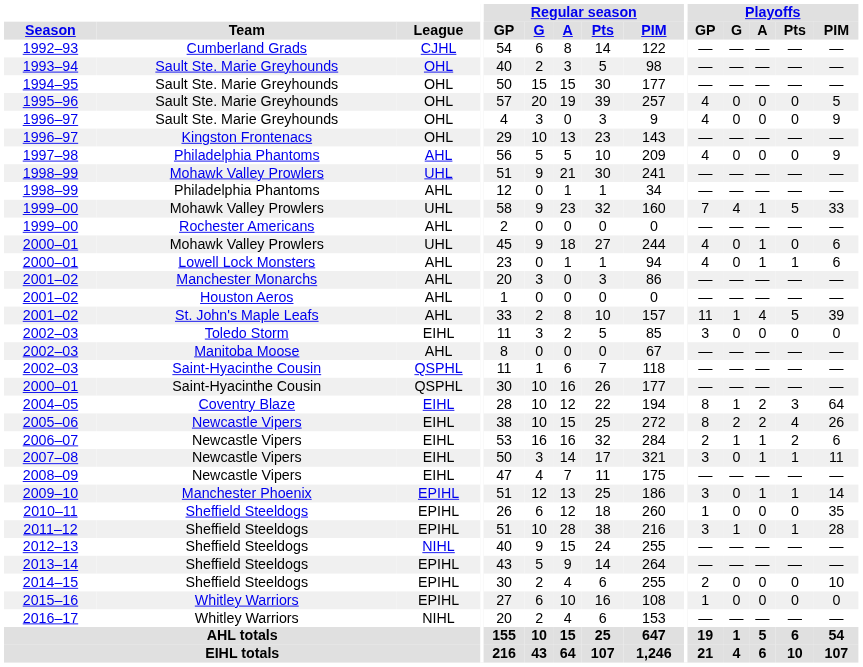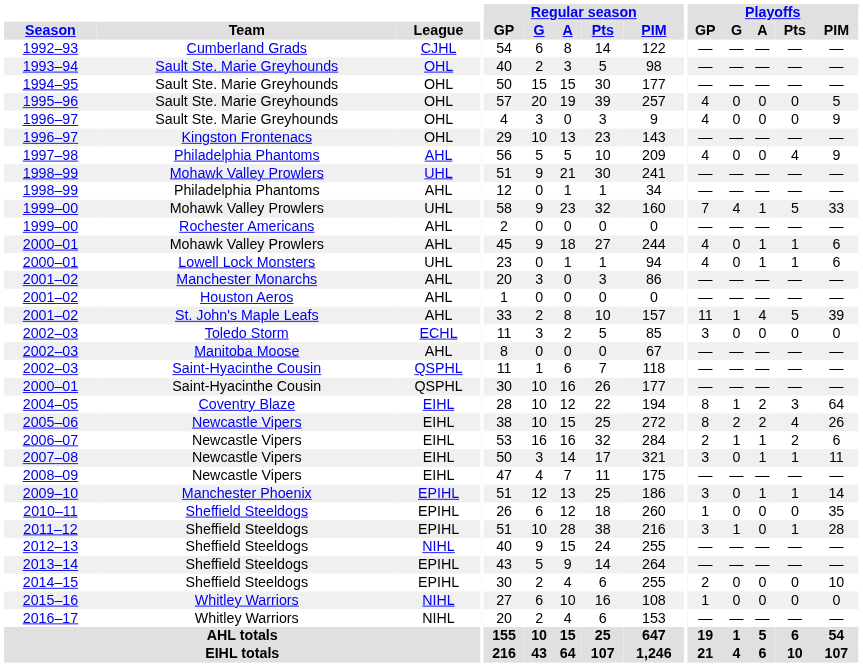1997–98 | Playoffs / Pts: 0 -> 4
2000–01 / Mohawk Valley Prowlers | League: UHL -> AHL
2000–01 / Mohawk Valley Prowlers | Playoffs / Pts: 0 -> 1
2000–01 / Lowell Lock Monsters | League: AHL -> UHL
2002–03 / Toledo Storm | League: EIHL -> ECHL
2015–16 | League: EPIHL -> NIHL
